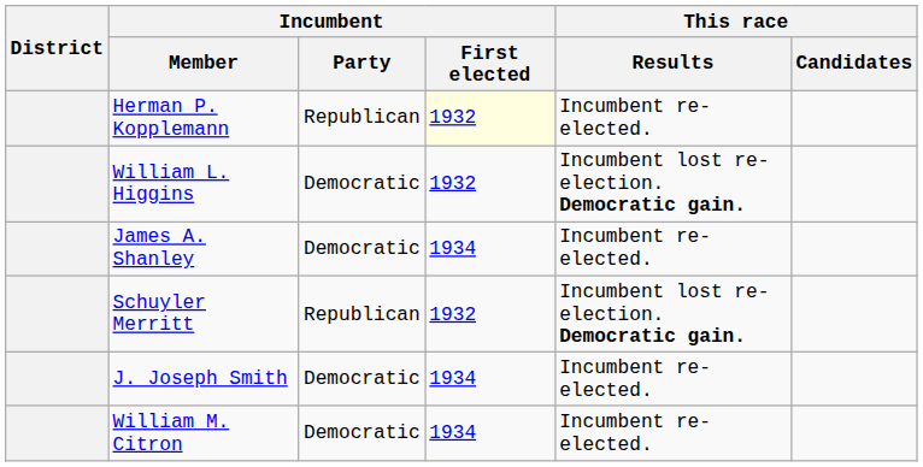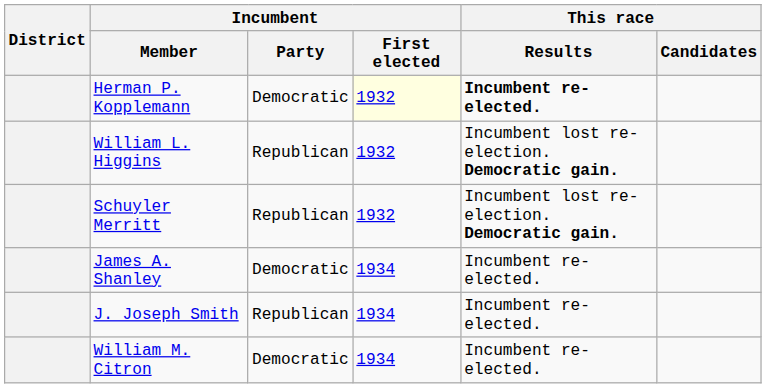Herman P. Kopplemann | Incumbent / Party: Republican -> Democratic
Herman P. Kopplemann | This race / Results: normal -> bold
William L. Higgins | Incumbent / Party: Democratic -> Republican
rows swapped: James A. Shanley <-> Schuyler Merritt
J. Joseph Smith | Incumbent / Party: Democratic -> Republican
